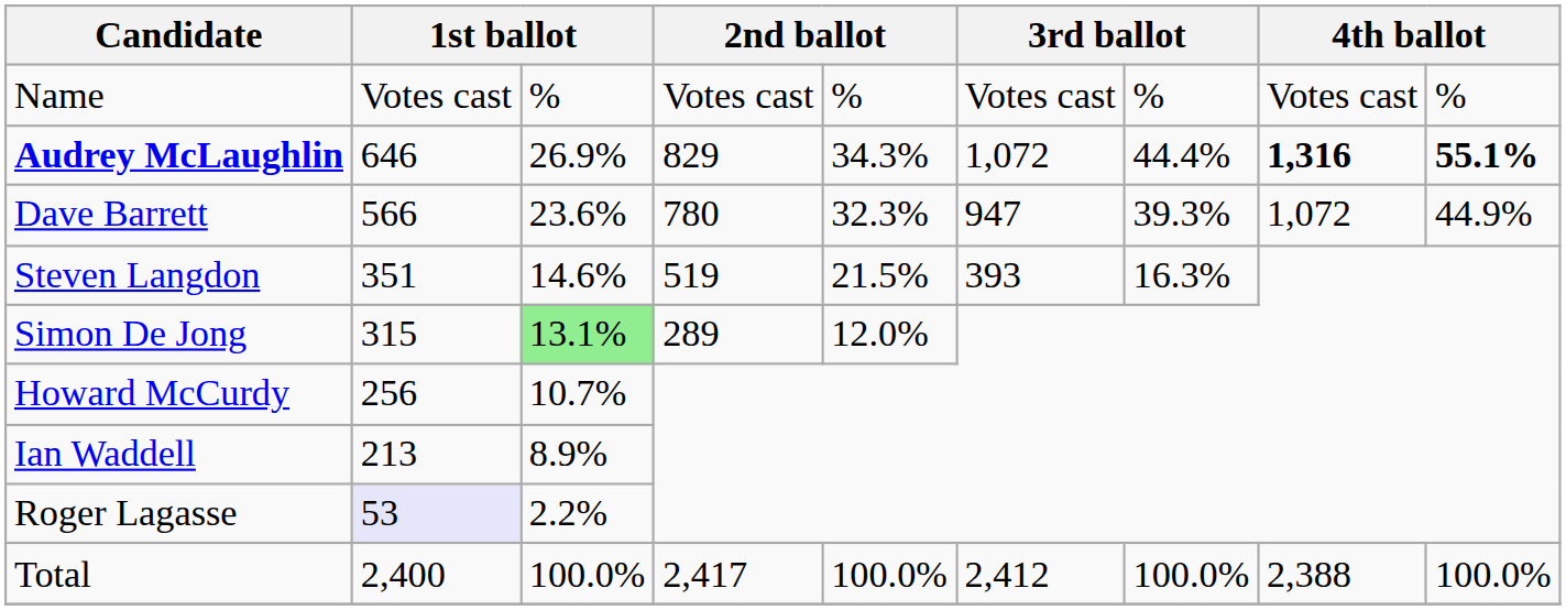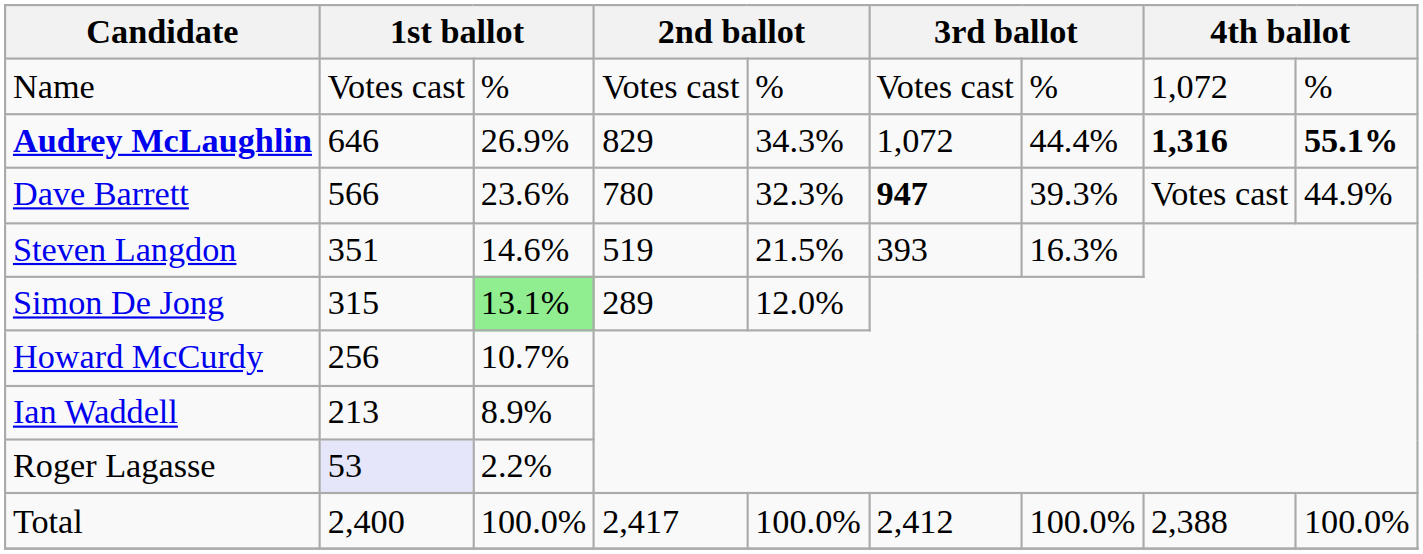Name | column 8: Votes cast -> 1,072
Dave Barrett | column 6: normal -> bold
Dave Barrett | column 8: 1,072 -> Votes cast
